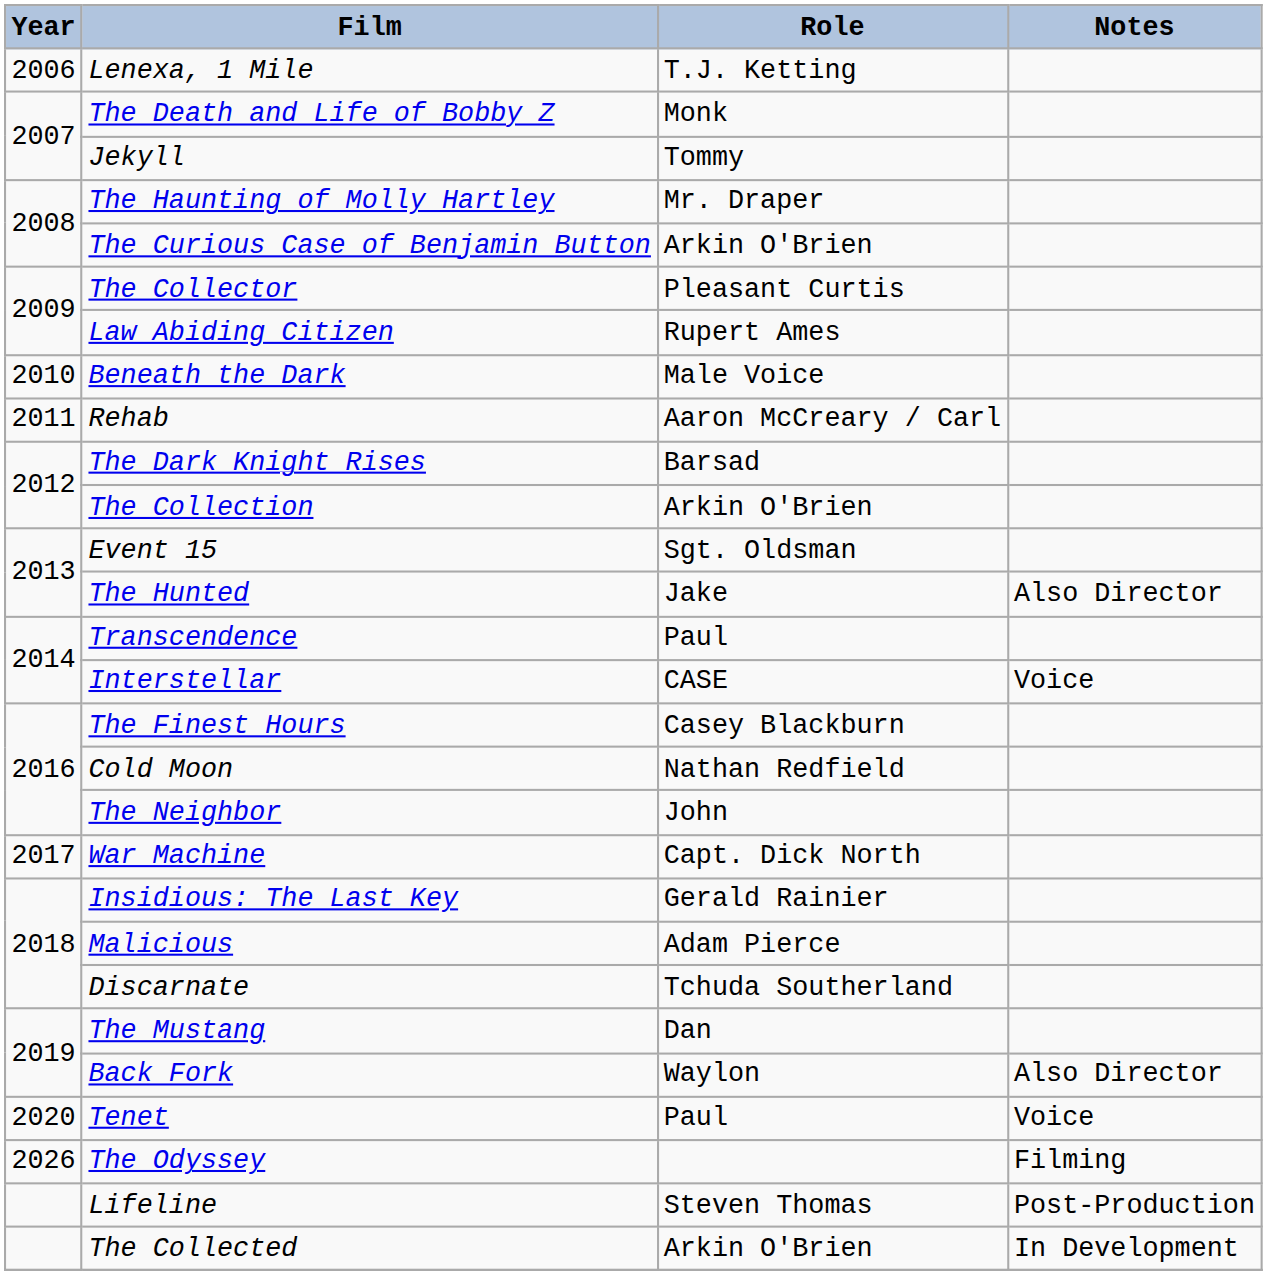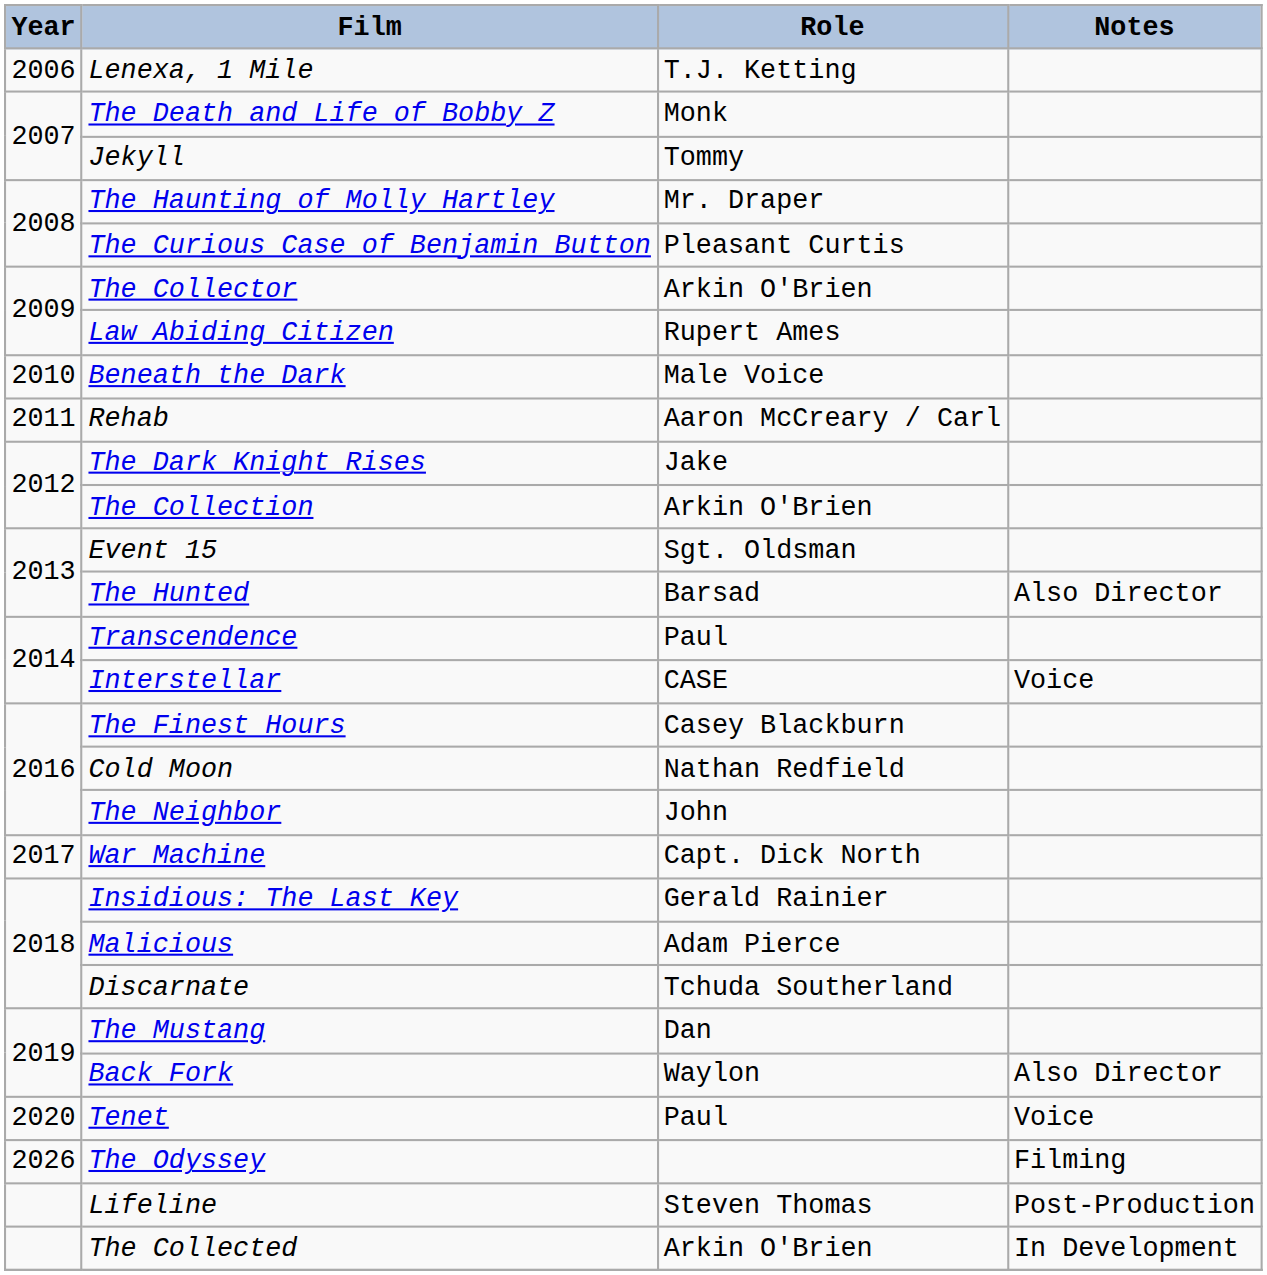The Curious Case of Benjamin Button | Role: Arkin O'Brien -> Pleasant Curtis
The Collector | Role: Pleasant Curtis -> Arkin O'Brien
The Dark Knight Rises | Role: Barsad -> Jake
The Hunted | Role: Jake -> Barsad
